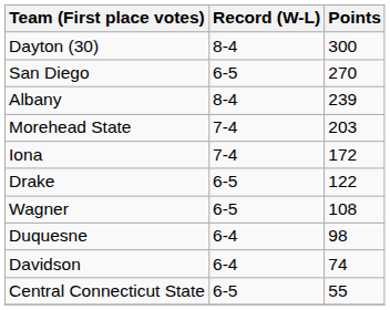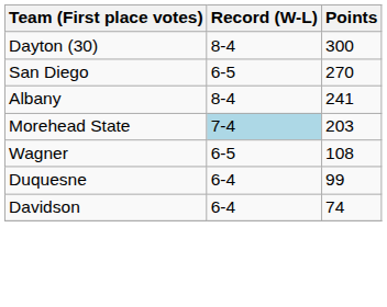Albany | Points: 239 -> 241
Morehead State | Record (W-L): no background -> lightblue background
- row: Iona | 7-4 | 172
- row: Drake | 6-5 | 122
Duquesne | Points: 98 -> 99
- row: Central Connecticut State | 6-5 | 55
